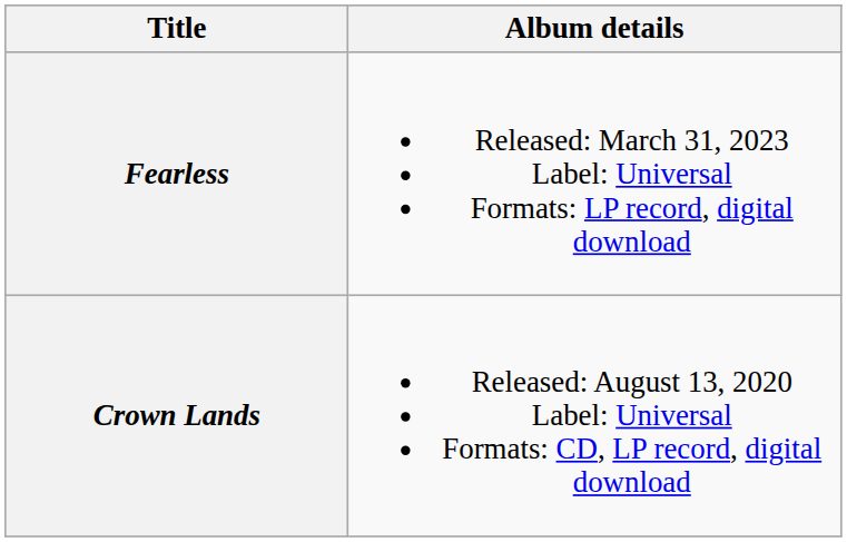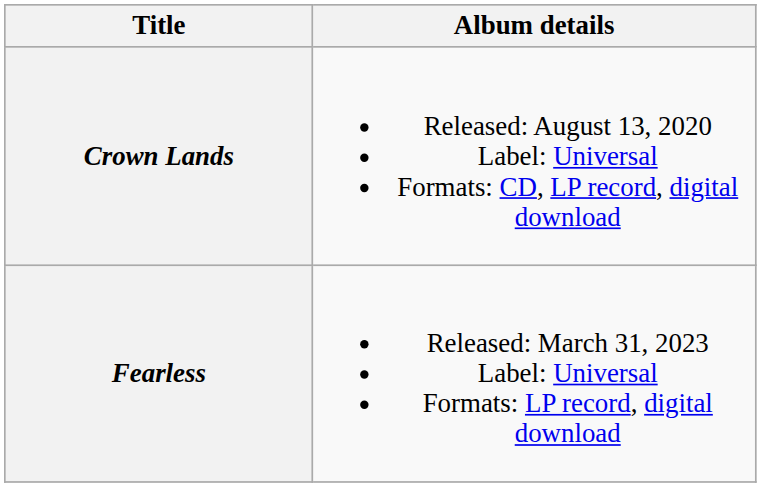rows swapped: Crown Lands <-> Fearless
